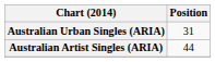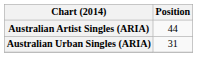rows swapped: Australian Artist Singles (ARIA) <-> Australian Urban Singles (ARIA)
